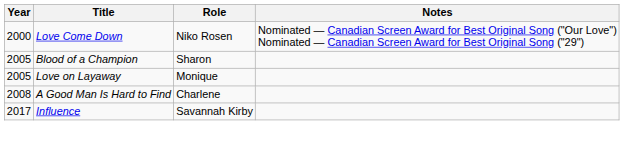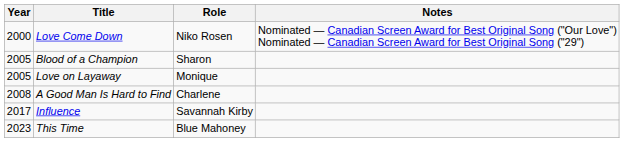+ row: 2023 | This Time | Blue Mahoney
